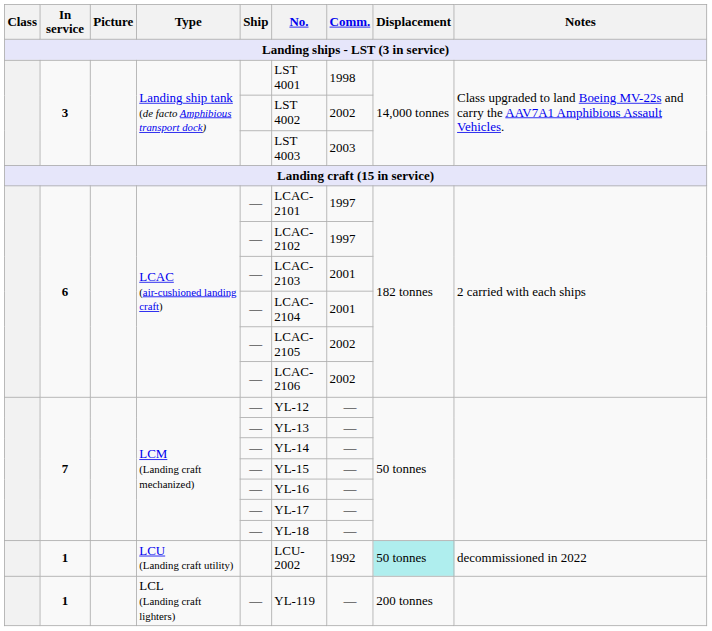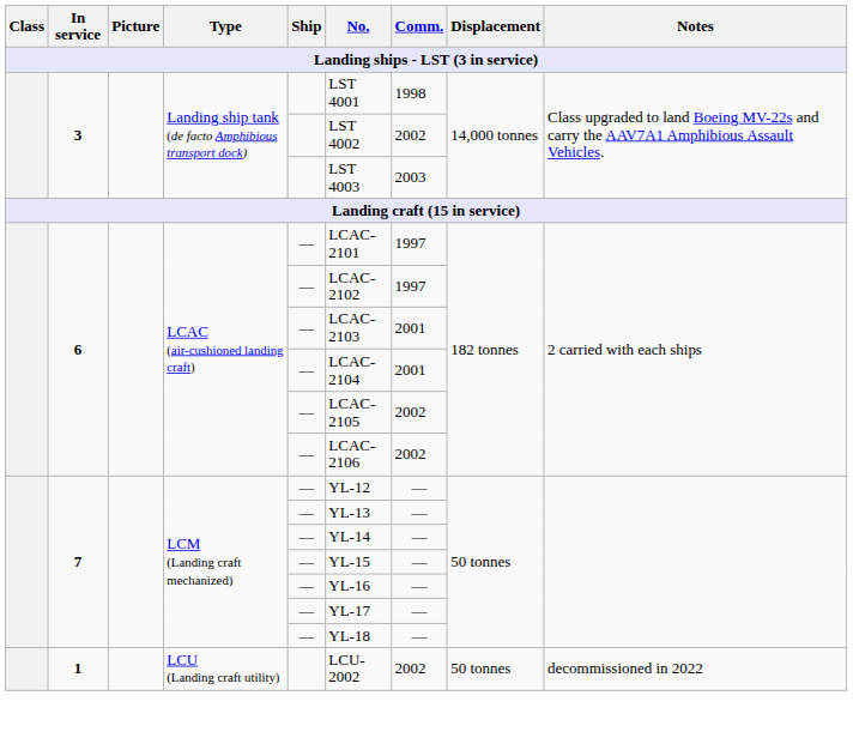LCU (Landing craft utility) | Comm.: 1992 -> 2002
LCU (Landing craft utility) | Displacement: paleturquoise background -> no background
- row: 1 | LCL (Landing craft lighters) | — | YL-119 | — | 200 tonnes
